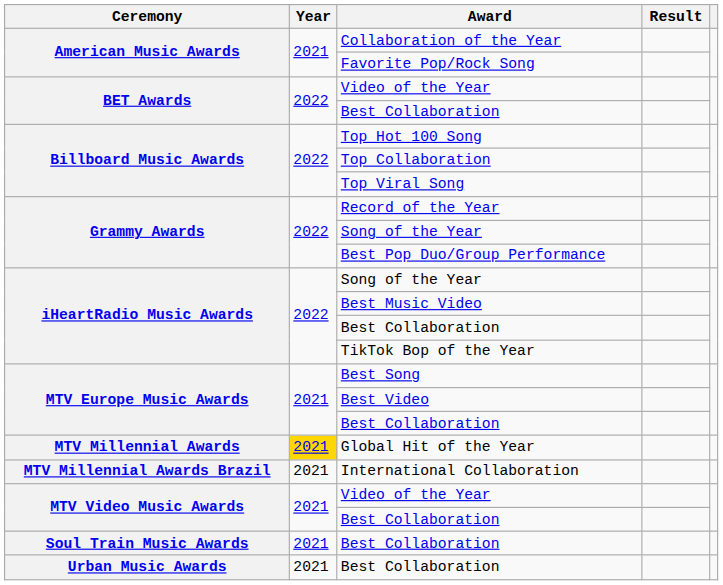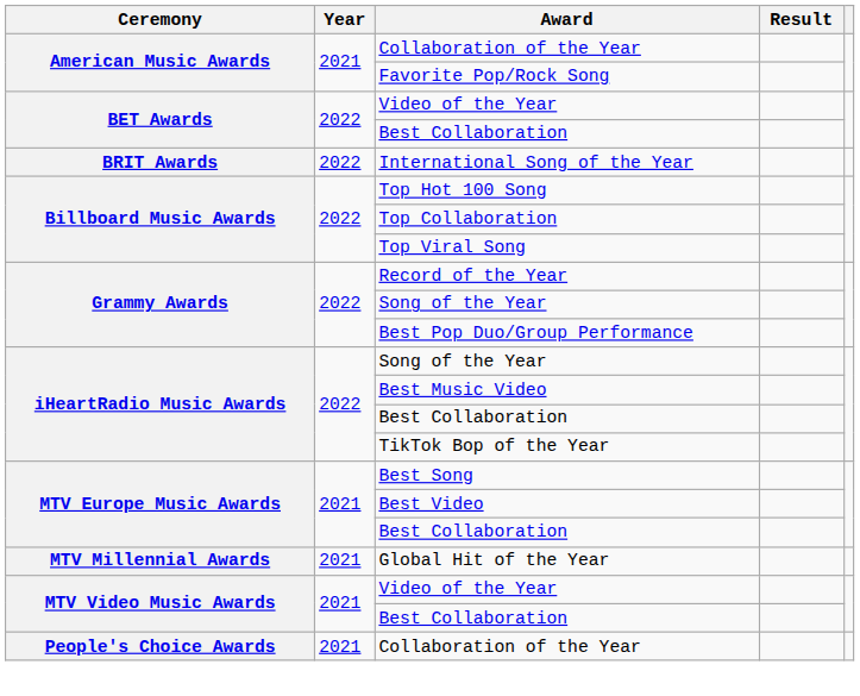+ row: BRIT Awards | 2022 | International Song of the Year
Global Hit of the Year | Year: gold background -> no background
- row: MTV Millennial Awards Brazil | 2021 | International Collaboration
+ row: People's Choice Awards | 2021 | Collaboration of the Year
- row: Soul Train Music Awards | 2021 | Best Collaboration
- row: Urban Music Awards | 2021 | Best Collaboration
